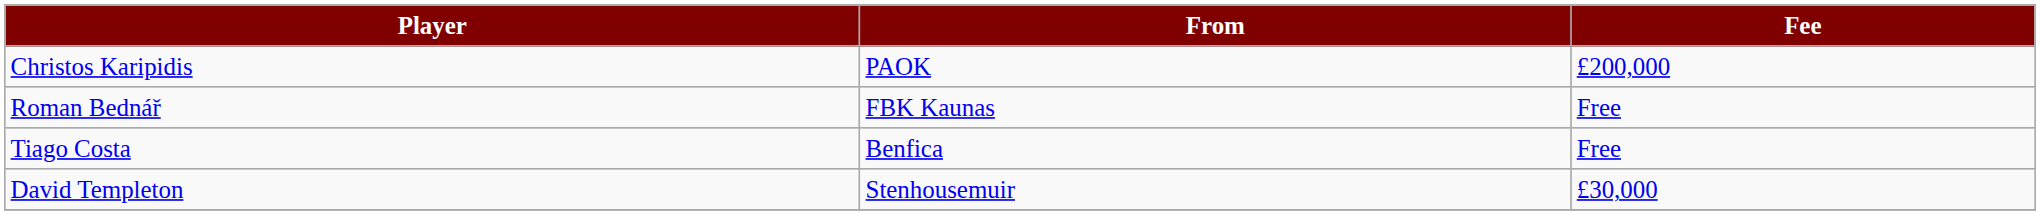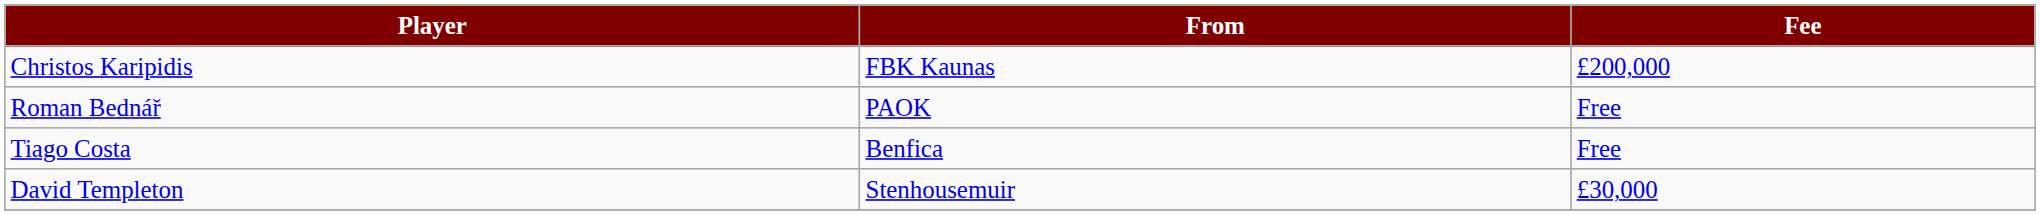Christos Karipidis | From: PAOK -> FBK Kaunas
Roman Bednář | From: FBK Kaunas -> PAOK
